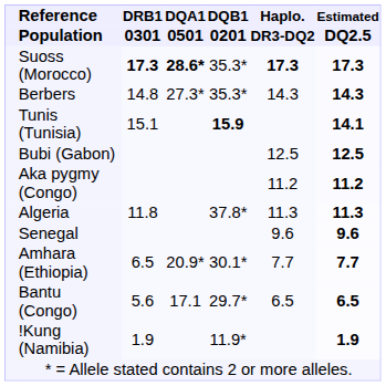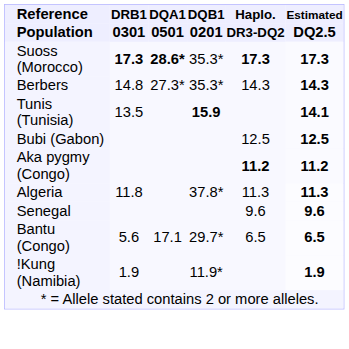Tunis (Tunisia) | DRB1 / 0301: 15.1 -> 13.5
Aka pygmy (Congo) | Haplo. / DR3-DQ2: normal -> bold
- row: Amhara (Ethiopia) | 6.5 | 20.9* | 30.1* | 7.7 | 7.7
